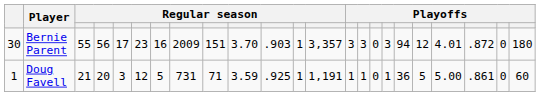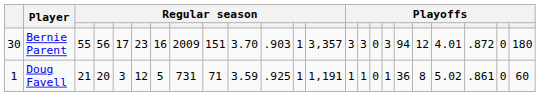Doug Favell | column 19: 5 -> 8
Doug Favell | column 20: 5.00 -> 5.02
